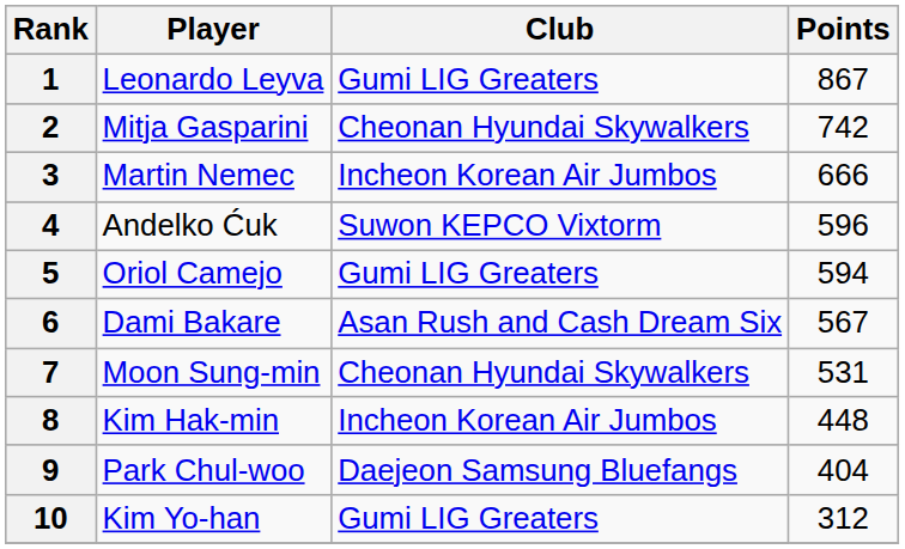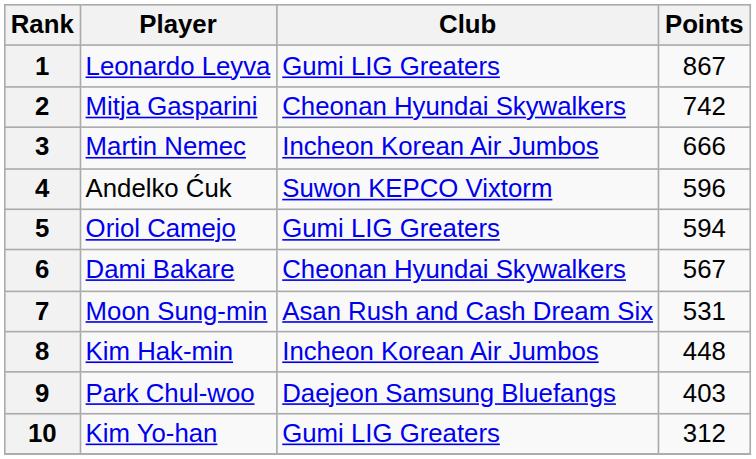6 | Club: Asan Rush and Cash Dream Six -> Cheonan Hyundai Skywalkers
7 | Club: Cheonan Hyundai Skywalkers -> Asan Rush and Cash Dream Six
9 | Points: 404 -> 403
